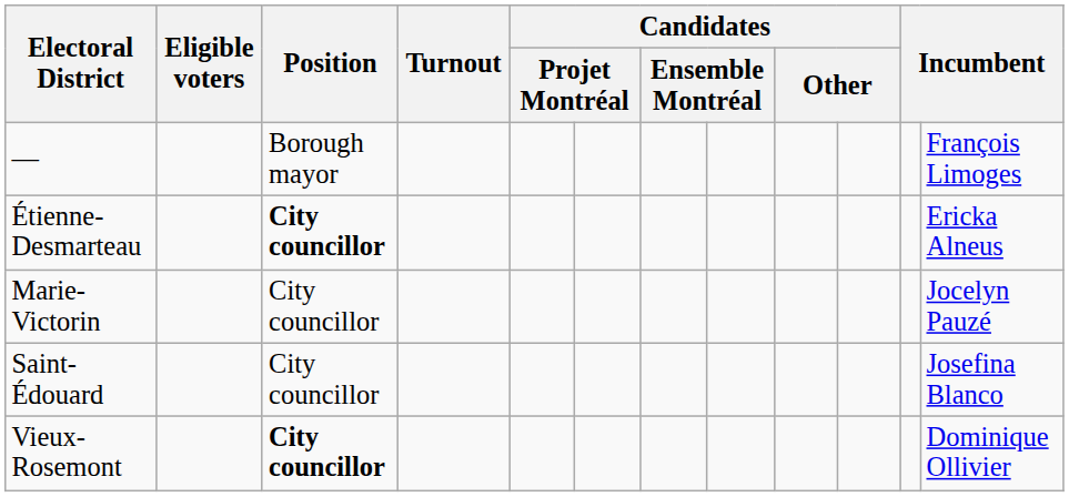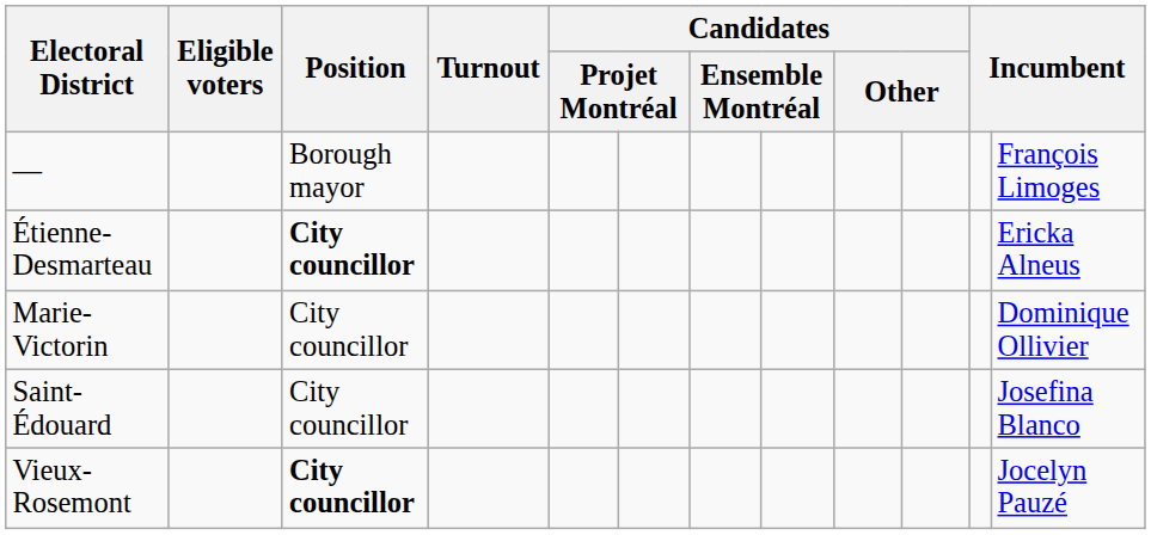Marie-Victorin | column 12: Jocelyn Pauzé -> Dominique Ollivier
Vieux-Rosemont | column 12: Dominique Ollivier -> Jocelyn Pauzé
